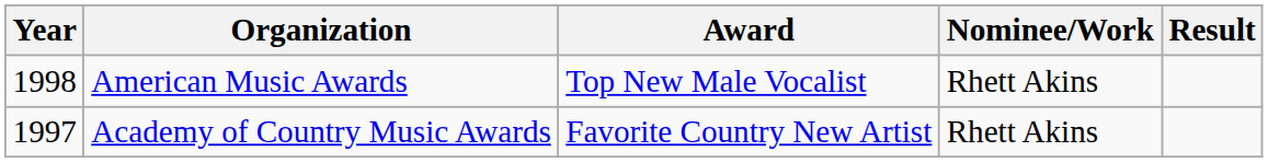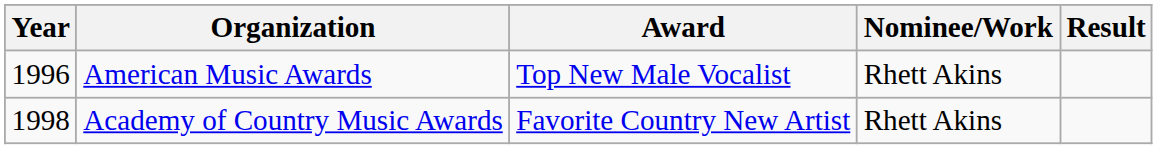American Music Awards | Year: 1998 -> 1996
Academy of Country Music Awards | Year: 1997 -> 1998
